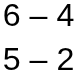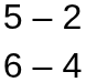rows swapped: 6 – 4 <-> 5 – 2
